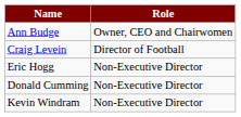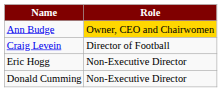Ann Budge | Role: no background -> gold background
- row: Kevin Windram | Non-Executive Director
